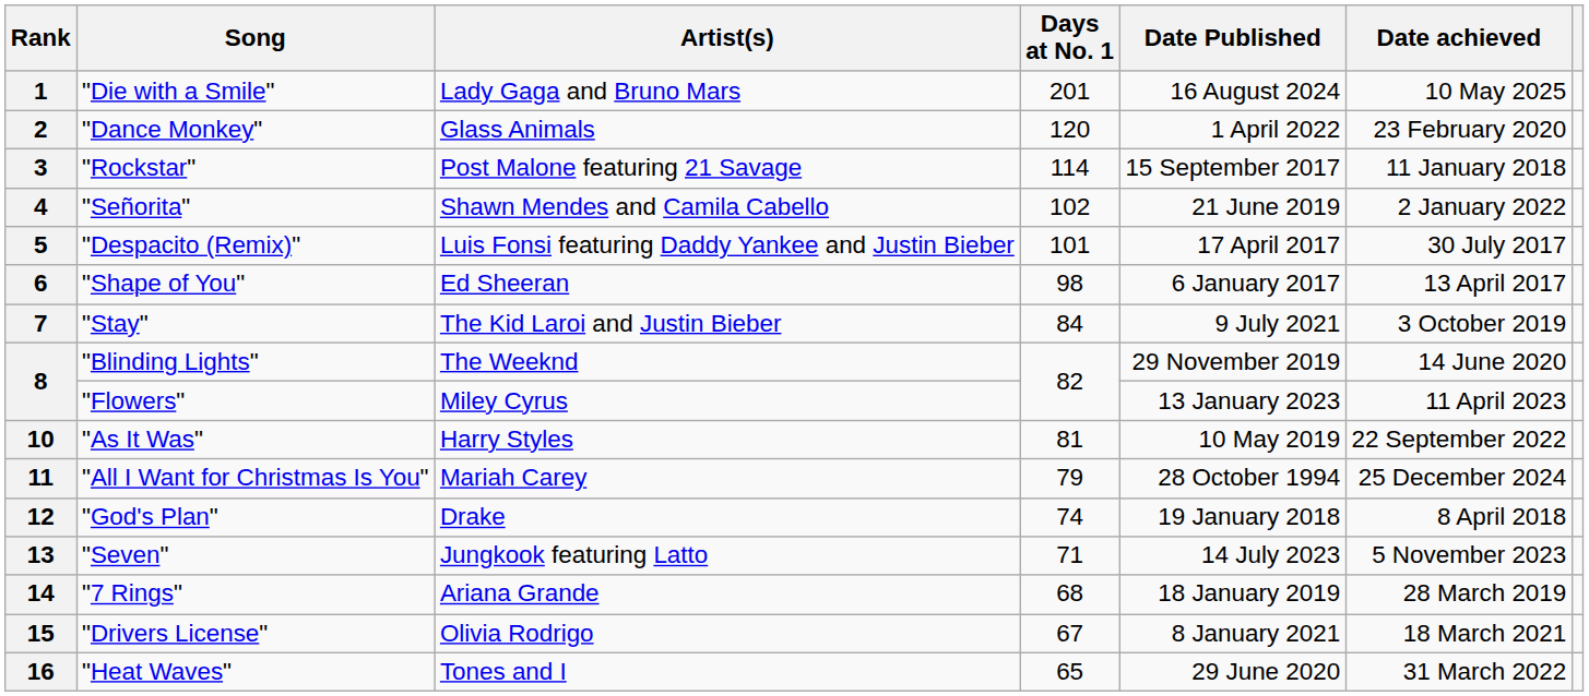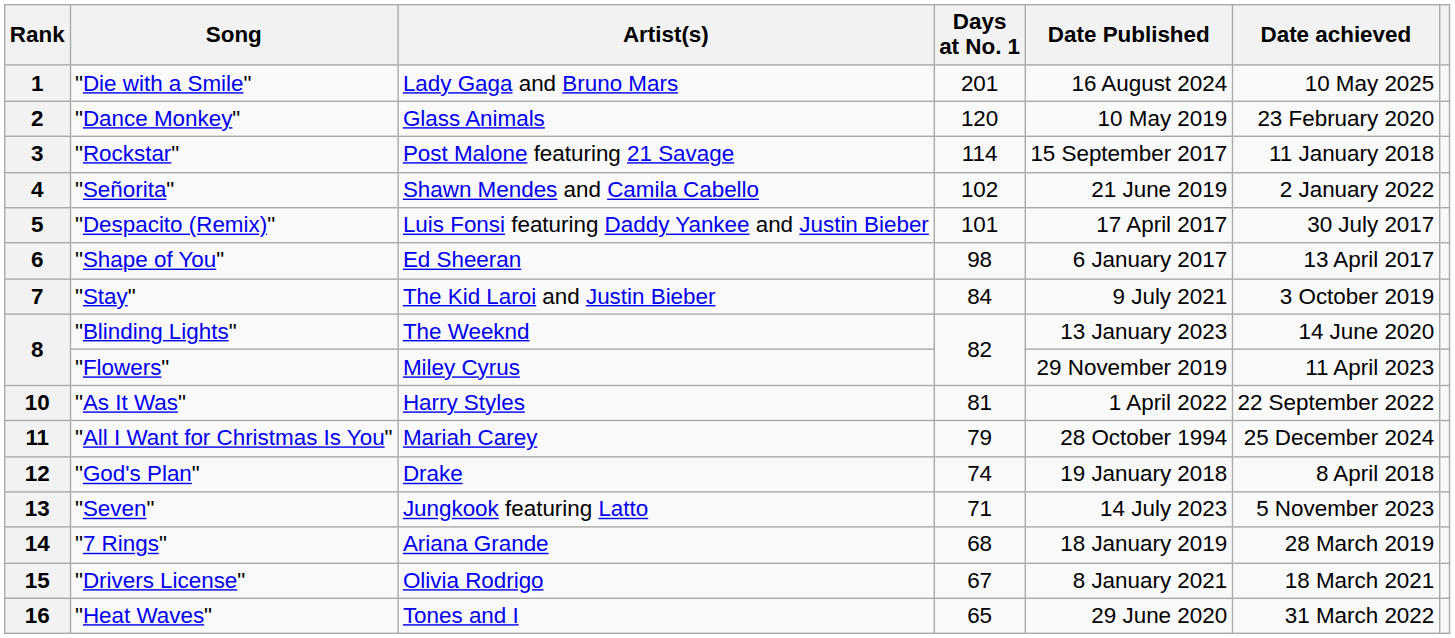2 | Date Published: 1 April 2022 -> 10 May 2019
8 / "Blinding Lights" | Date Published: 29 November 2019 -> 13 January 2023
8 / "Flowers" | Date Published: 13 January 2023 -> 29 November 2019
10 | Date Published: 10 May 2019 -> 1 April 2022
